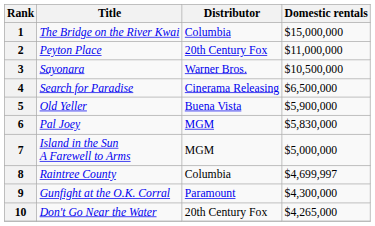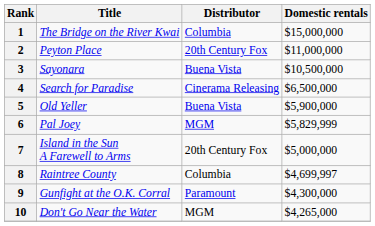3 | Distributor: Warner Bros. -> Buena Vista
6 | Domestic rentals: $5,830,000 -> $5,829,999
7 | Distributor: MGM -> 20th Century Fox
10 | Distributor: 20th Century Fox -> MGM
